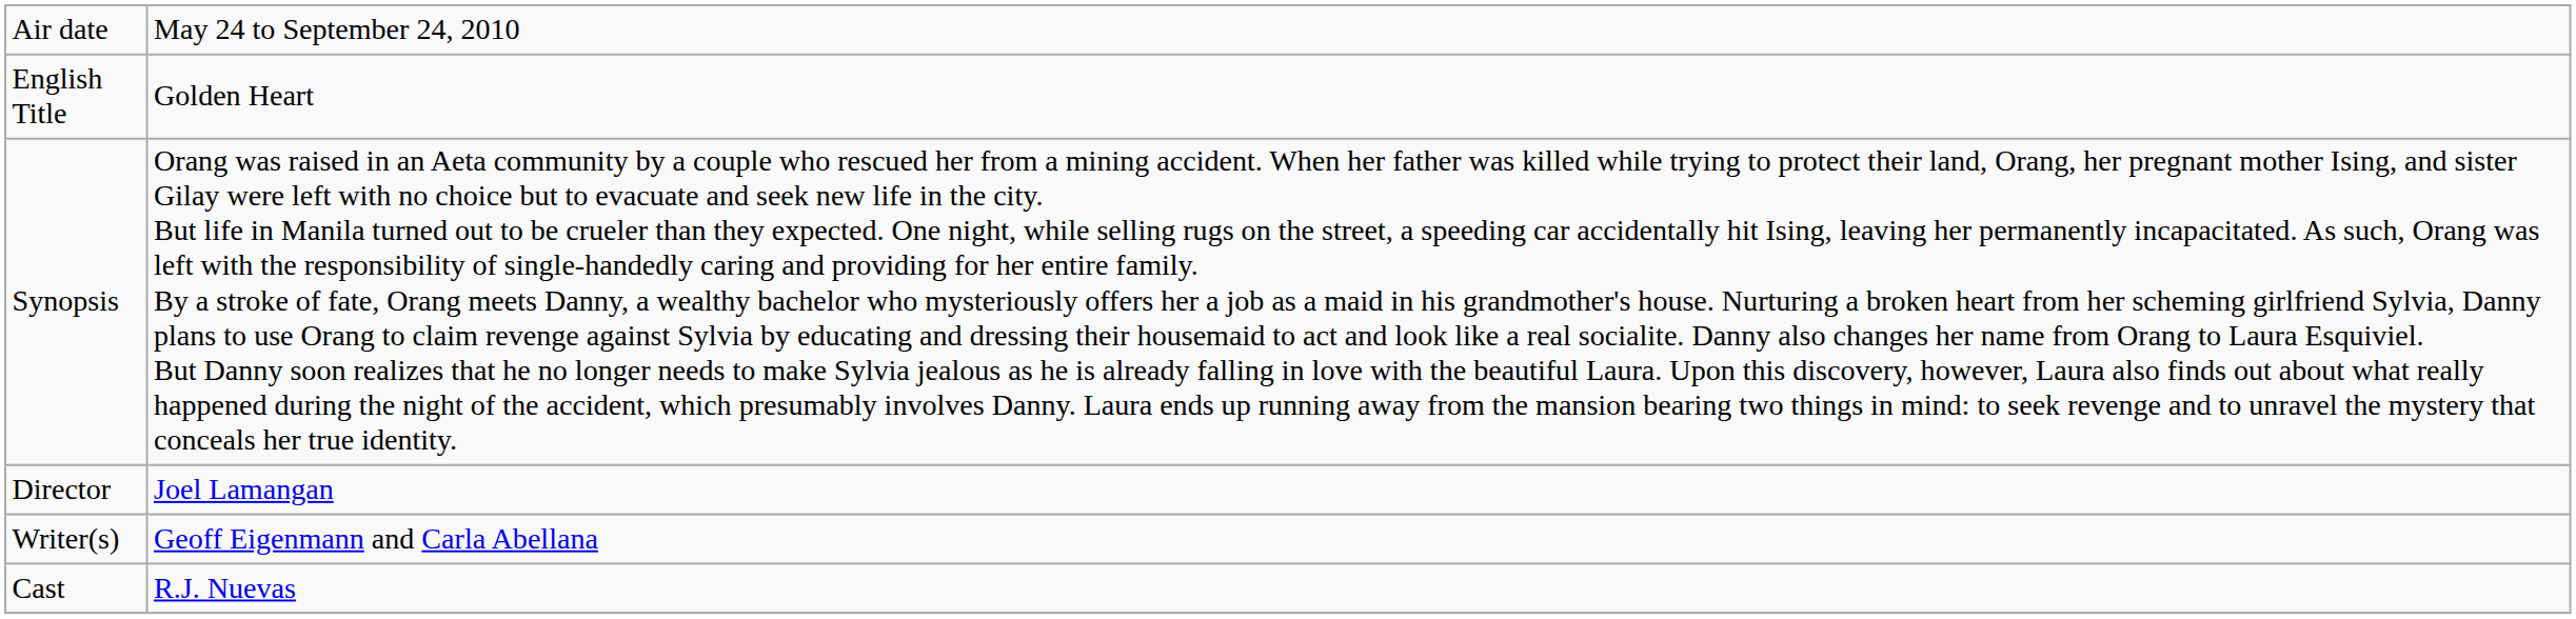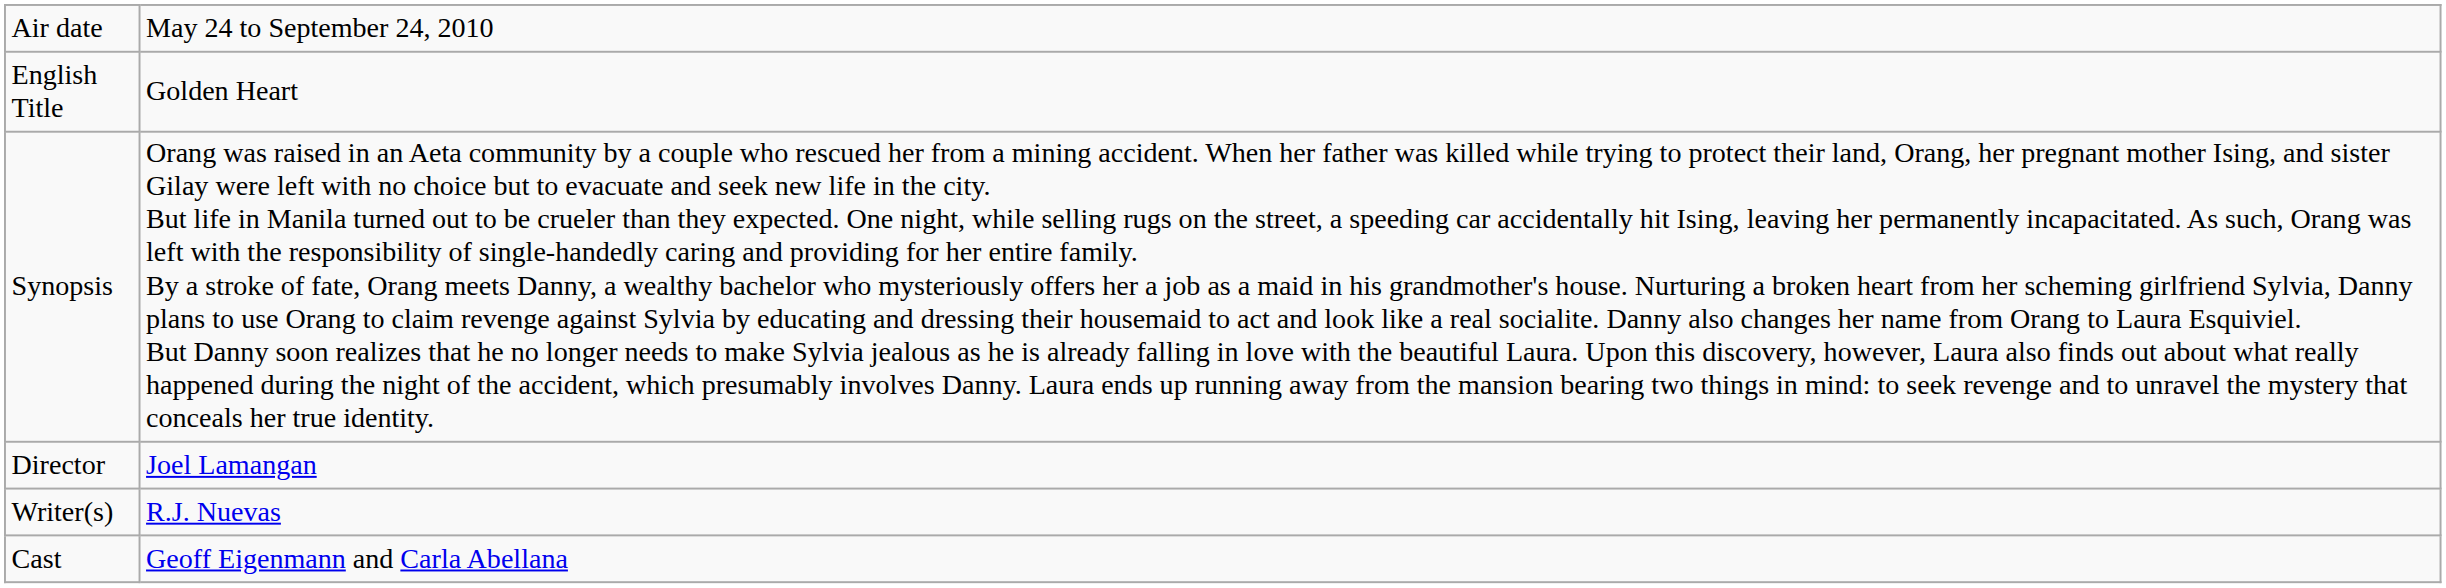Writer(s) | column 2: Geoff Eigenmann and Carla Abellana -> R.J. Nuevas
Cast | column 2: R.J. Nuevas -> Geoff Eigenmann and Carla Abellana
